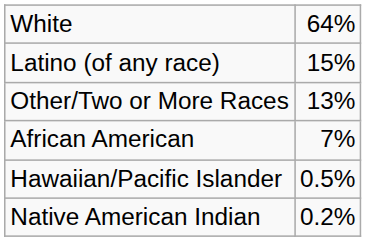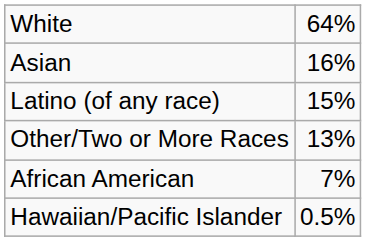+ row: Asian | 16%
- row: Native American Indian | 0.2%
